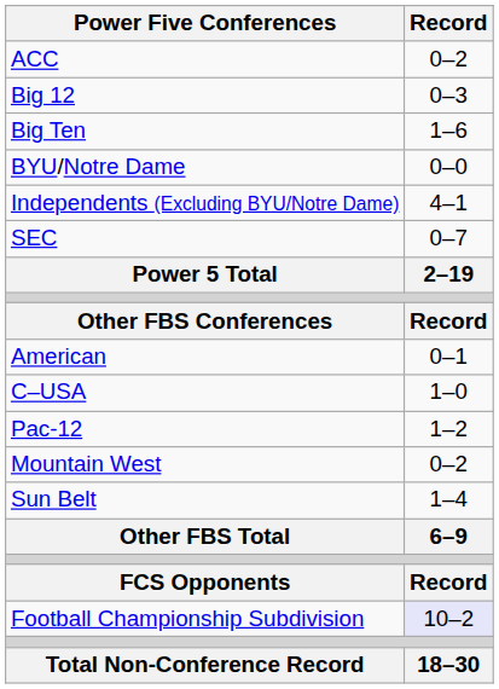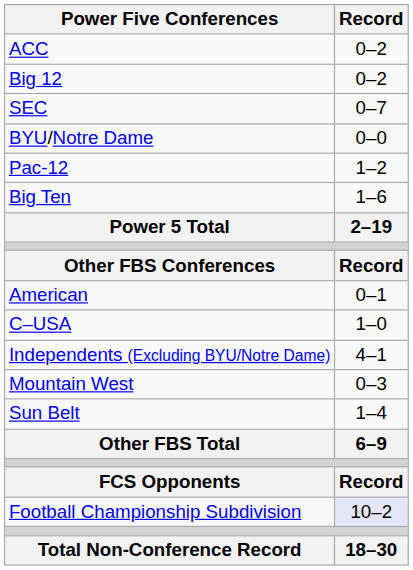Big 12 | Record: 0–3 -> 0–2
rows swapped: Big Ten <-> SEC
rows swapped: Pac-12 <-> Independents (Excluding BYU/Notre Dame)
Mountain West | Record: 0–2 -> 0–3
